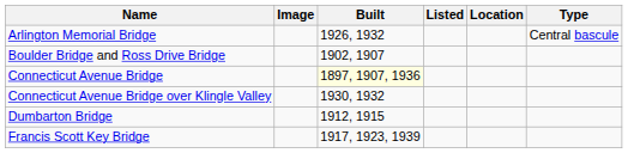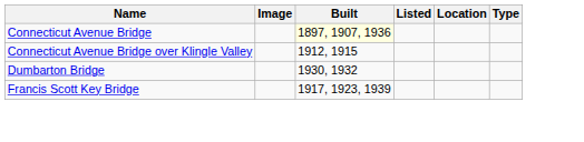- row: Arlington Memorial Bridge | 1926, 1932 | Central bascule
- row: Boulder Bridge and Ross Drive Bridge | 1902, 1907
Connecticut Avenue Bridge over Klingle Valley | Built: 1930, 1932 -> 1912, 1915
Dumbarton Bridge | Built: 1912, 1915 -> 1930, 1932
